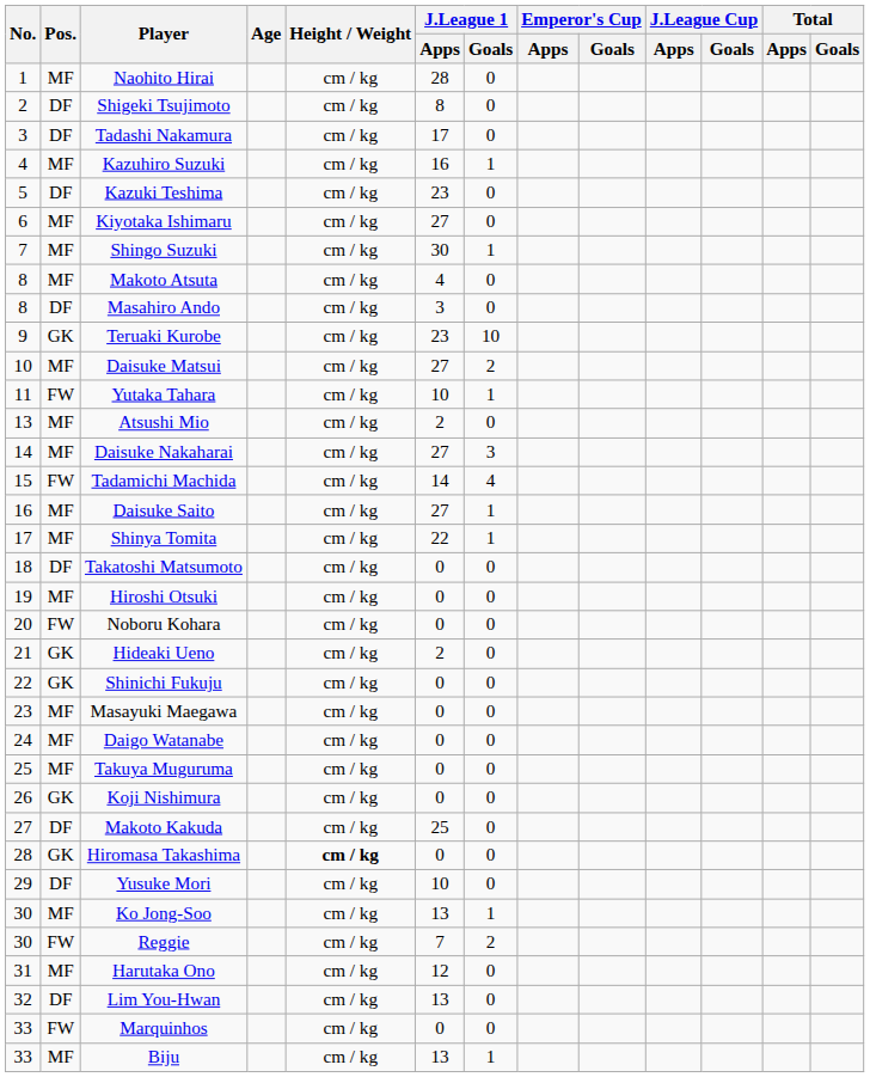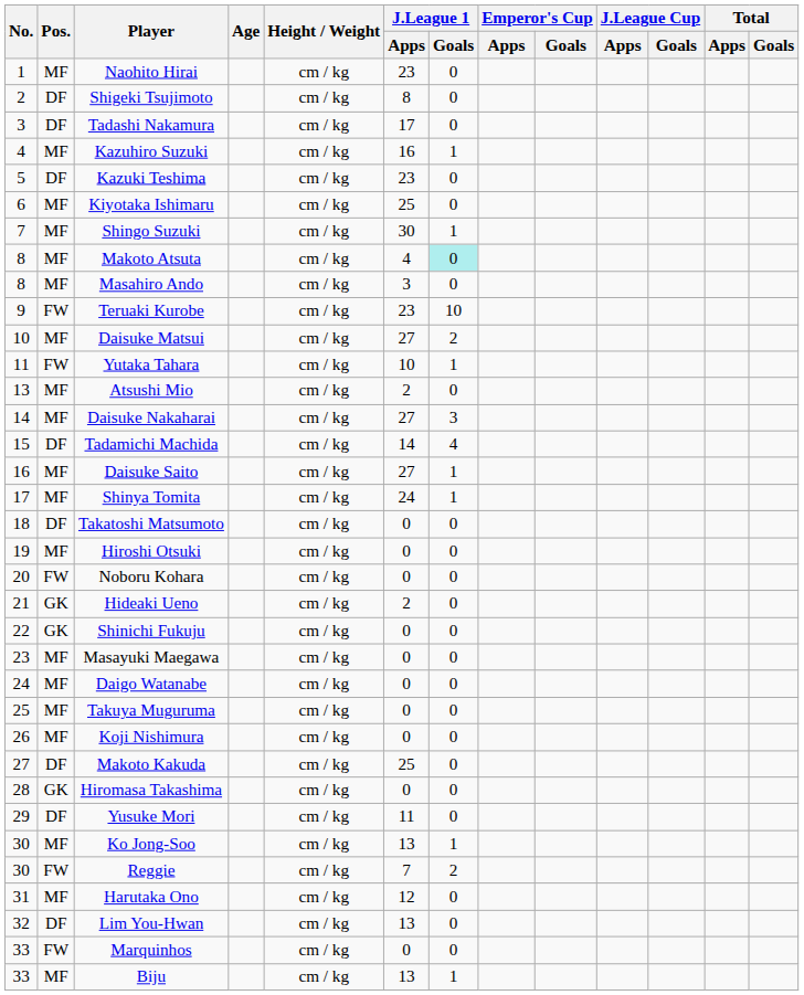Naohito Hirai | J.League 1 / Apps: 28 -> 23
Kiyotaka Ishimaru | J.League 1 / Apps: 27 -> 25
Makoto Atsuta | J.League 1 / Goals: no background -> paleturquoise background
Masahiro Ando | Pos.: DF -> MF
Teruaki Kurobe | Pos.: GK -> FW
Tadamichi Machida | Pos.: FW -> DF
Shinya Tomita | J.League 1 / Apps: 22 -> 24
Koji Nishimura | Pos.: GK -> MF
Hiromasa Takashima | Height / Weight: bold -> normal
Yusuke Mori | J.League 1 / Apps: 10 -> 11
